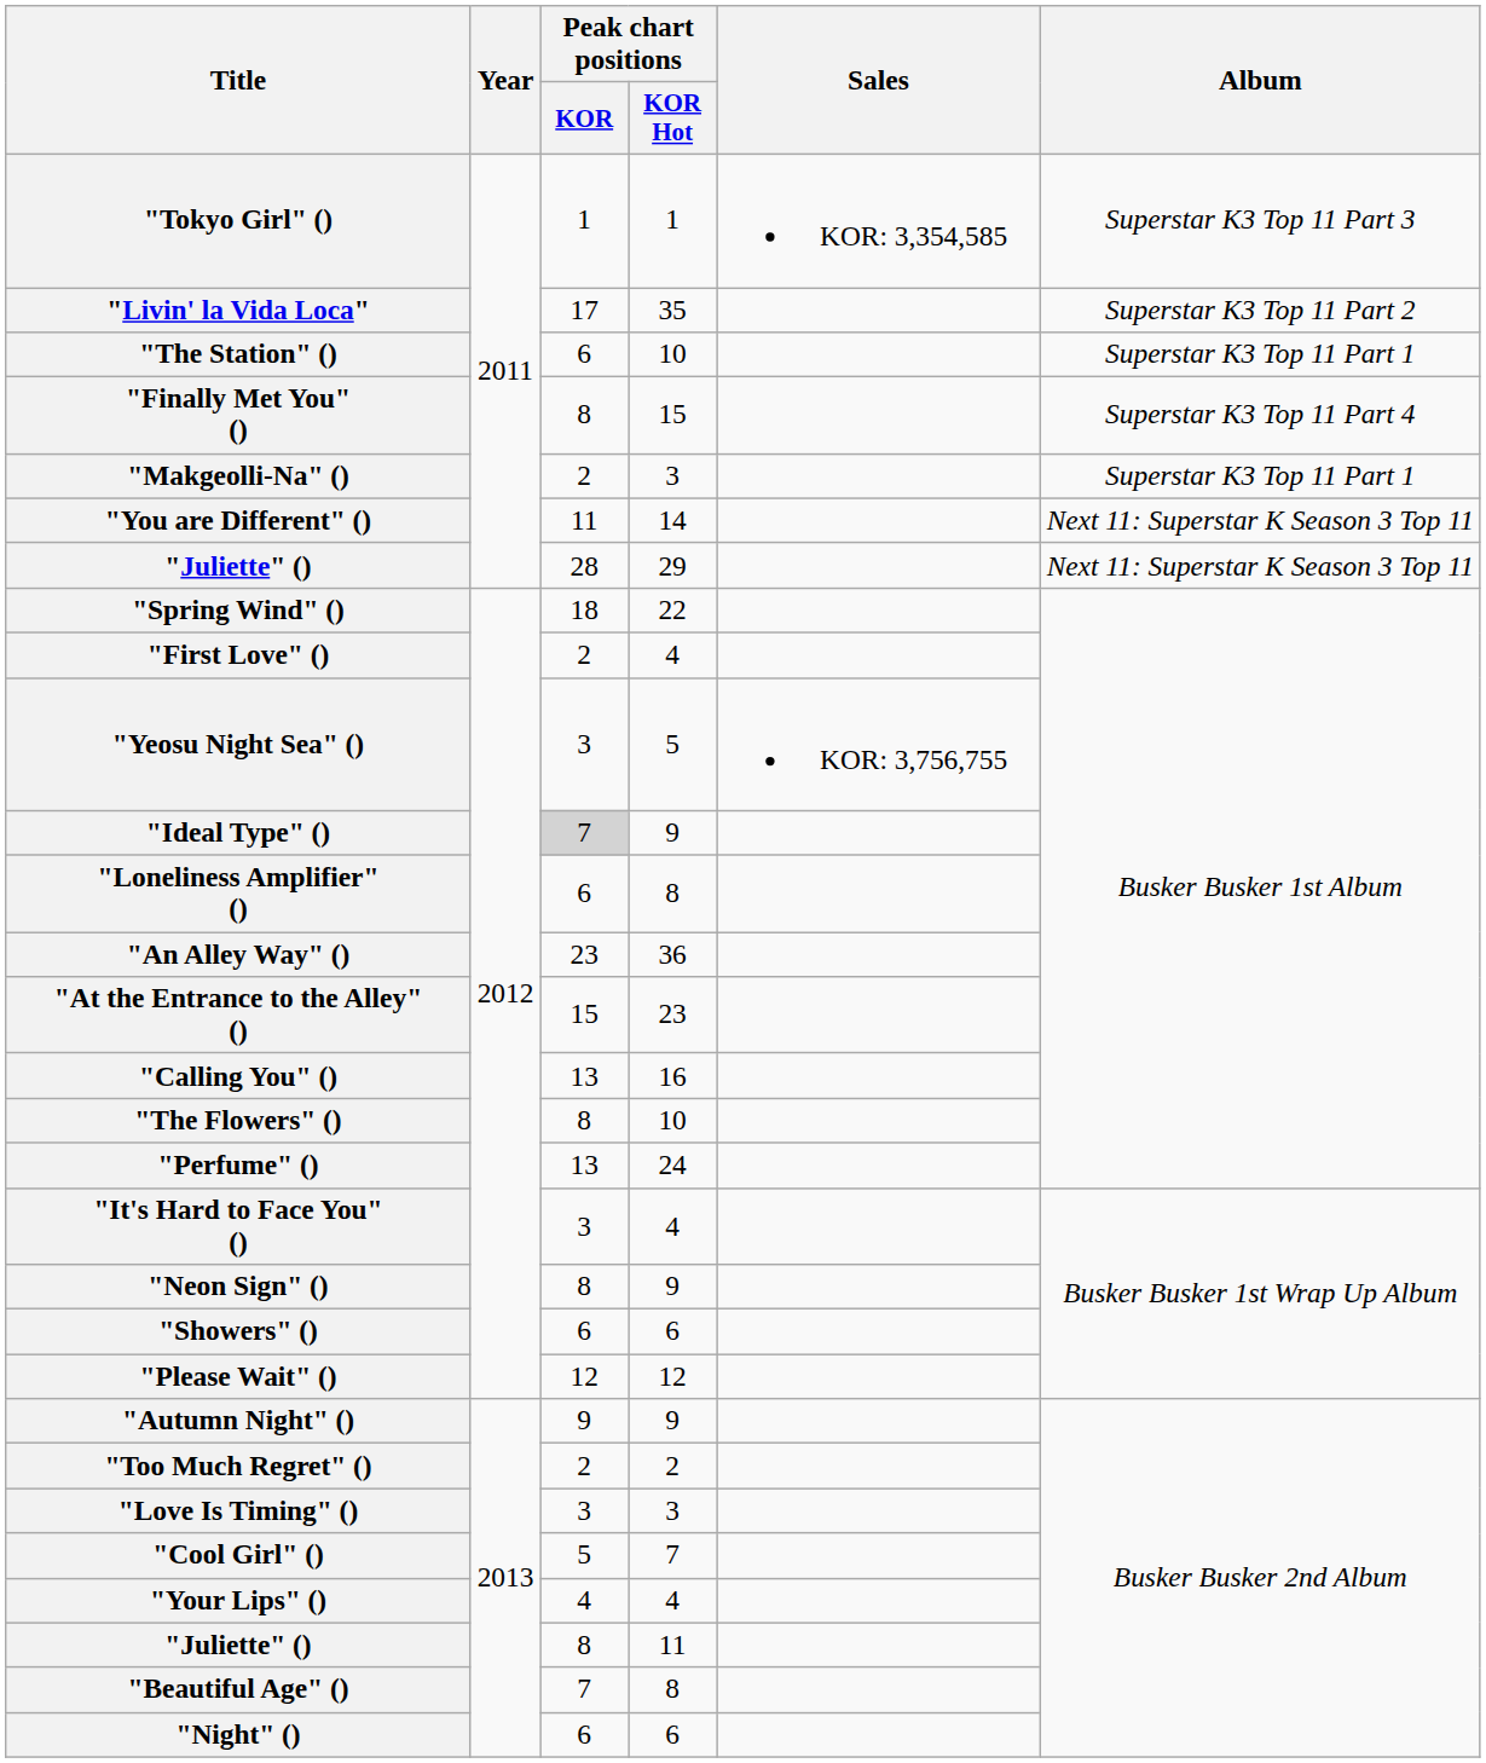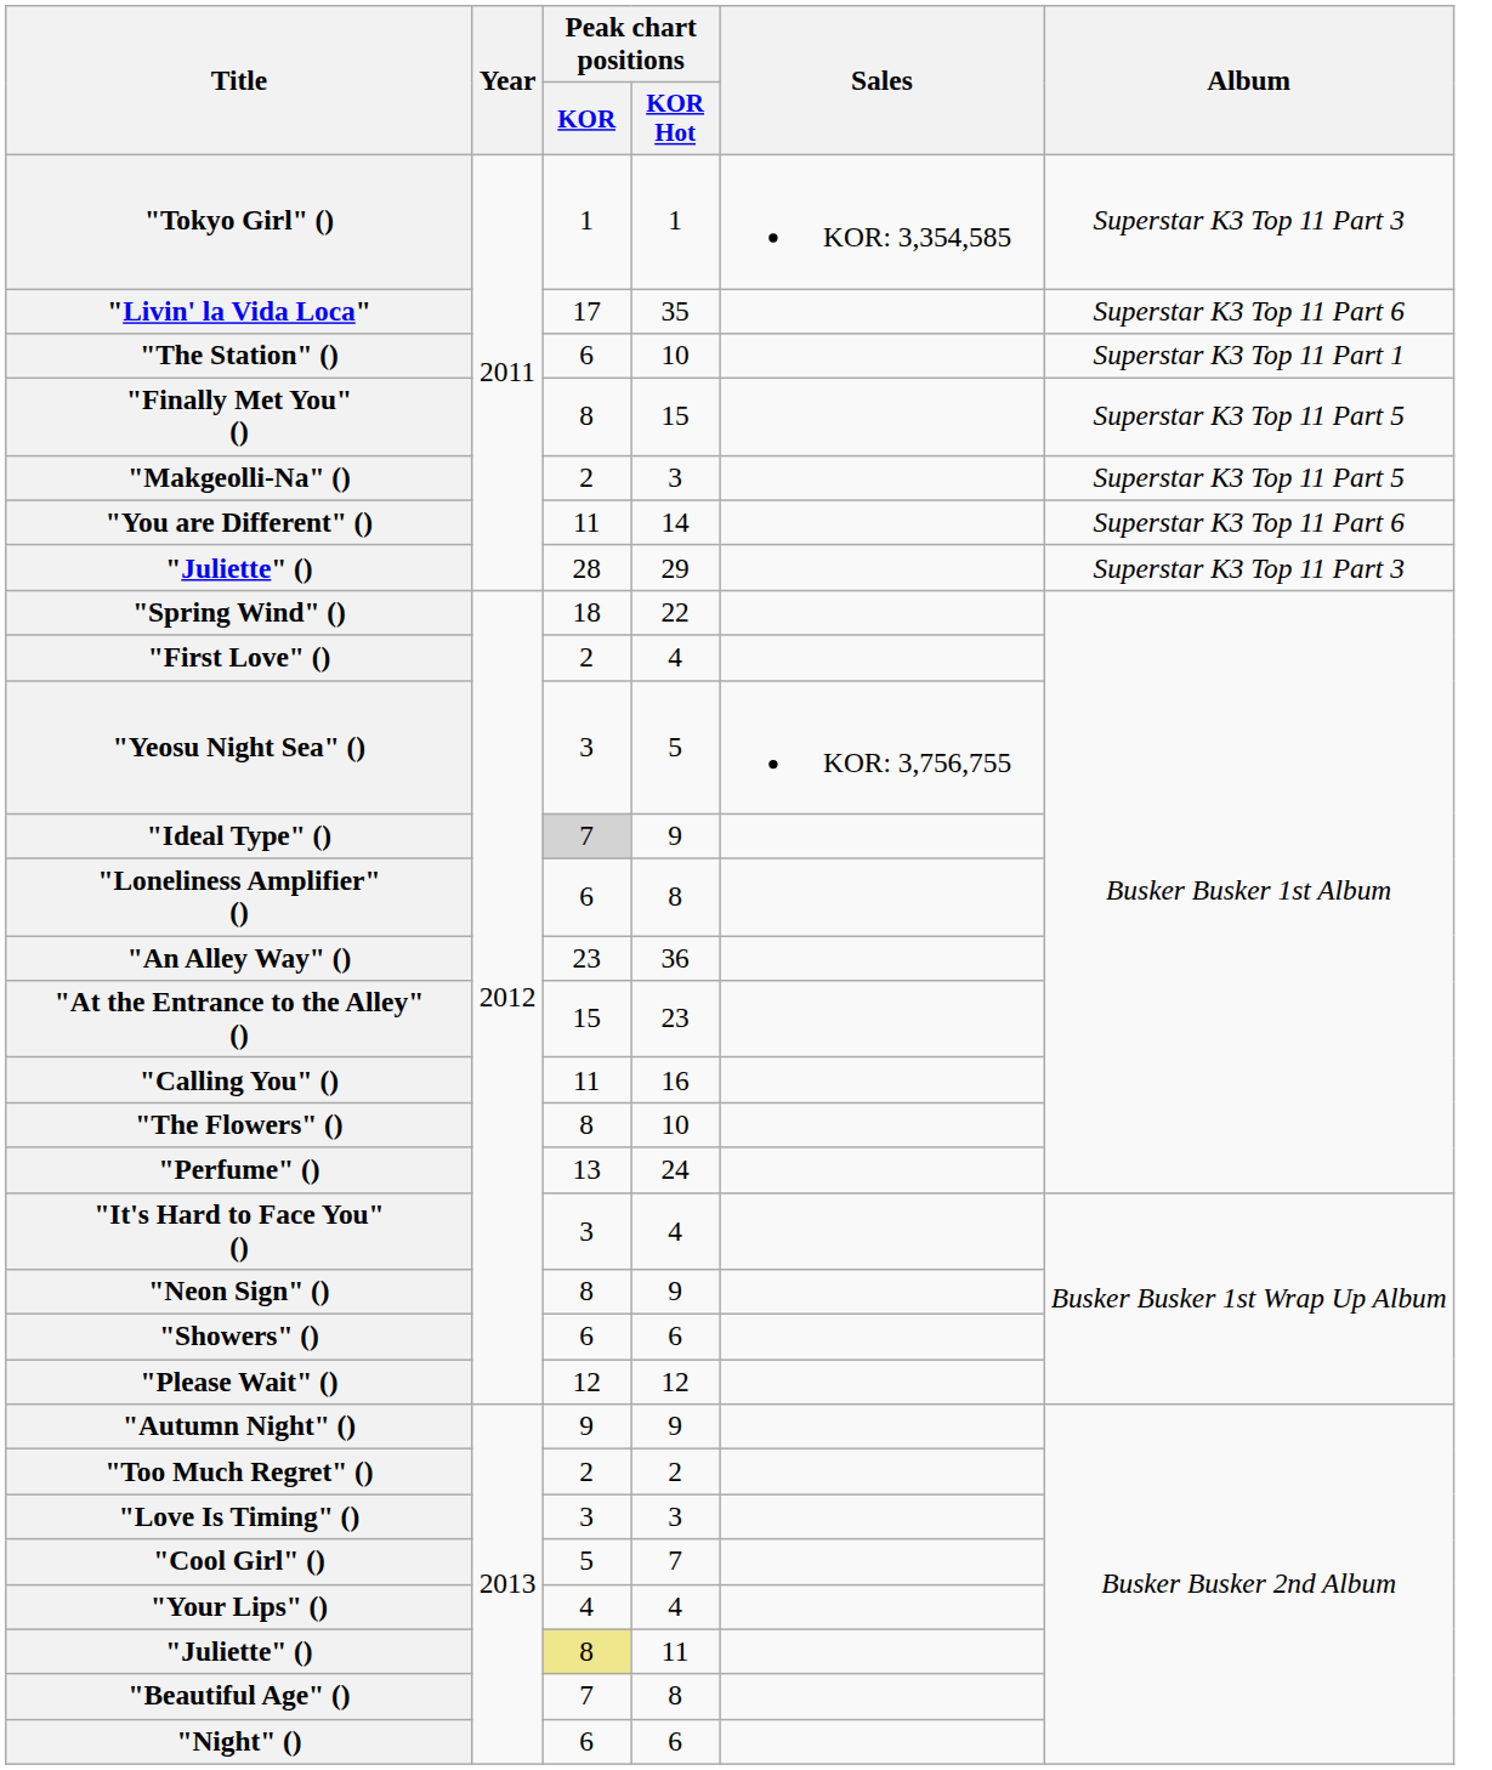"Livin' la Vida Loca" | Album: Superstar K3 Top 11 Part 2 -> Superstar K3 Top 11 Part 6
"Finally Met You" () | Album: Superstar K3 Top 11 Part 4 -> Superstar K3 Top 11 Part 5
"Makgeolli-Na" () | Album: Superstar K3 Top 11 Part 1 -> Superstar K3 Top 11 Part 5
"You are Different" () | Album: Next 11: Superstar K Season 3 Top 11 -> Superstar K3 Top 11 Part 6
"Juliette" () / 29 | Album: Next 11: Superstar K Season 3 Top 11 -> Superstar K3 Top 11 Part 3
"Calling You" () | Peak chart positions / KOR: 13 -> 11
"Juliette" () / 11 | Peak chart positions / KOR: no background -> khaki background
